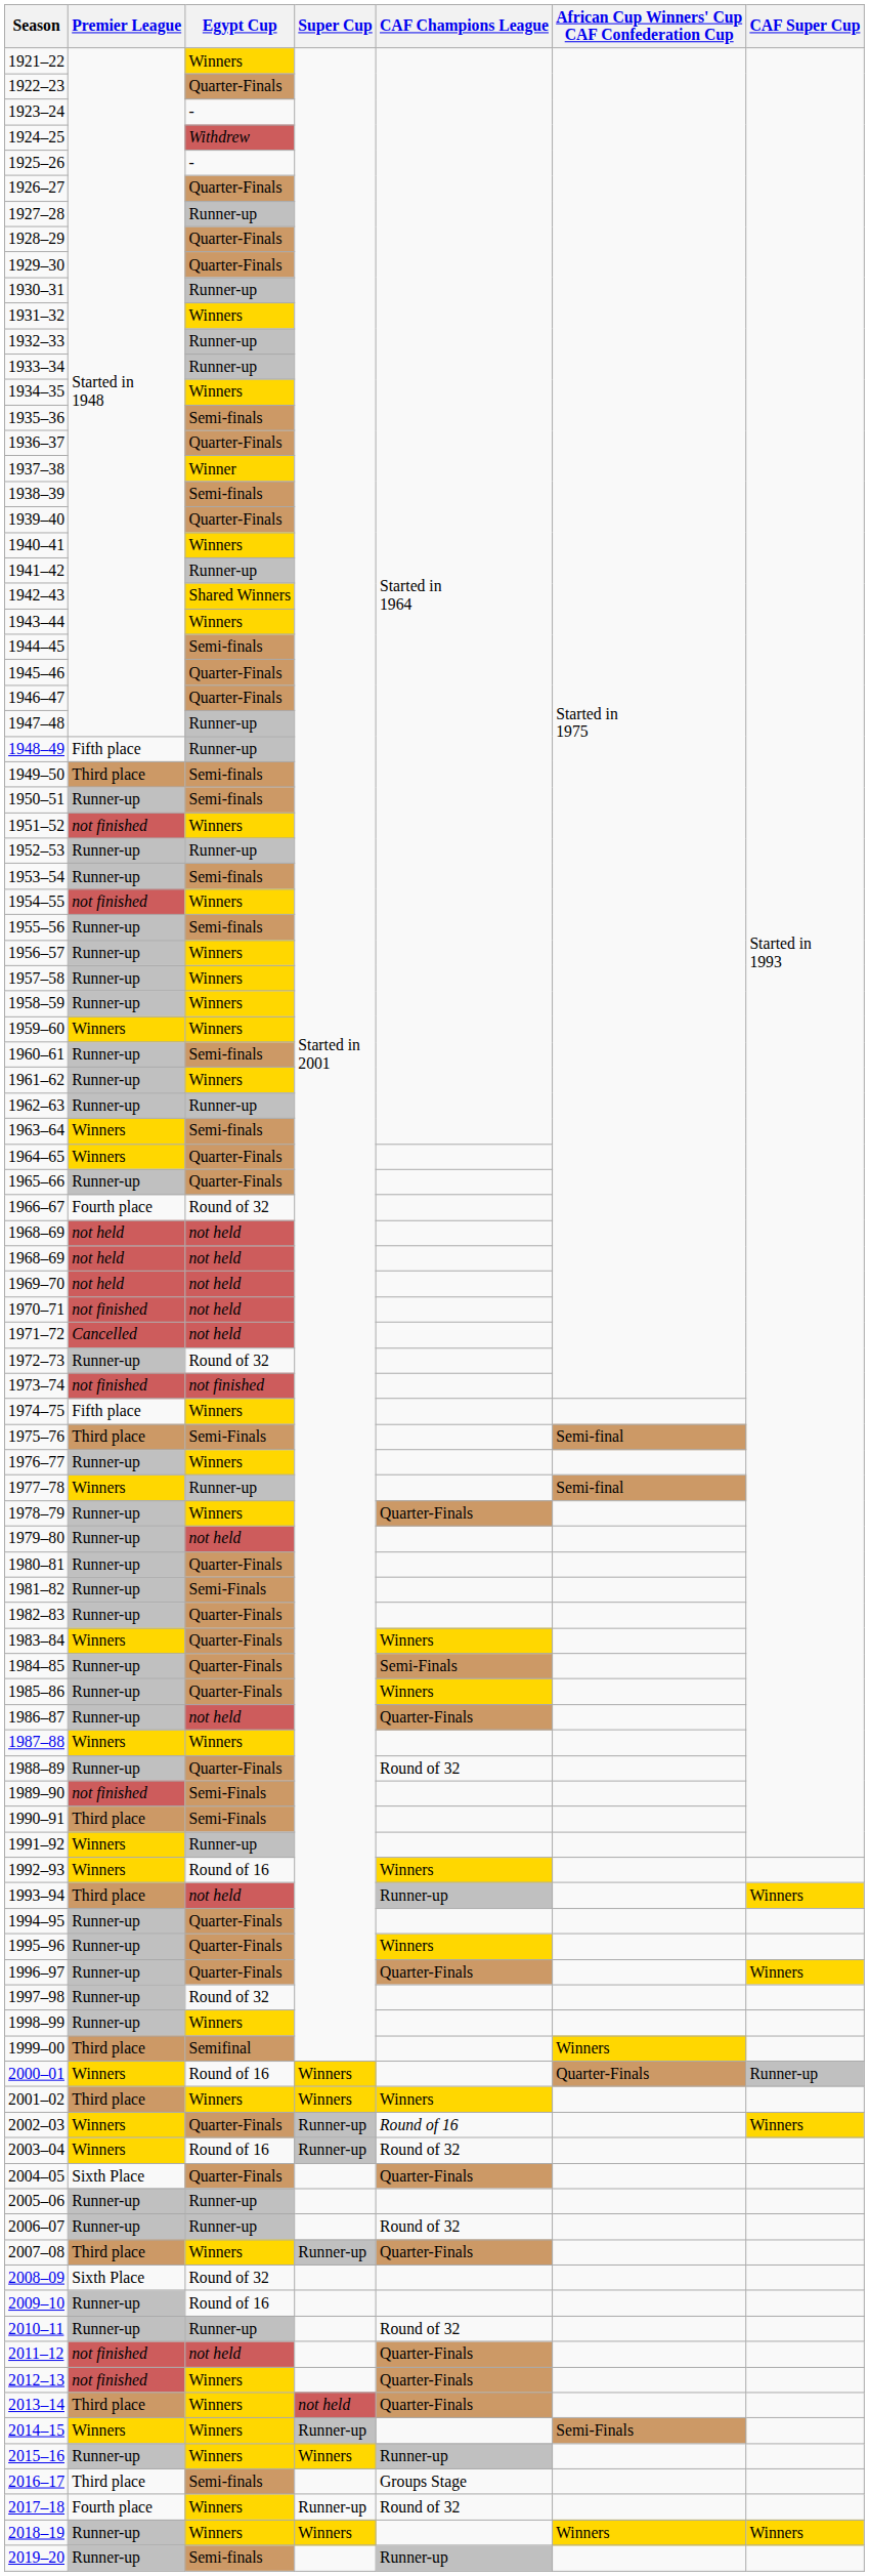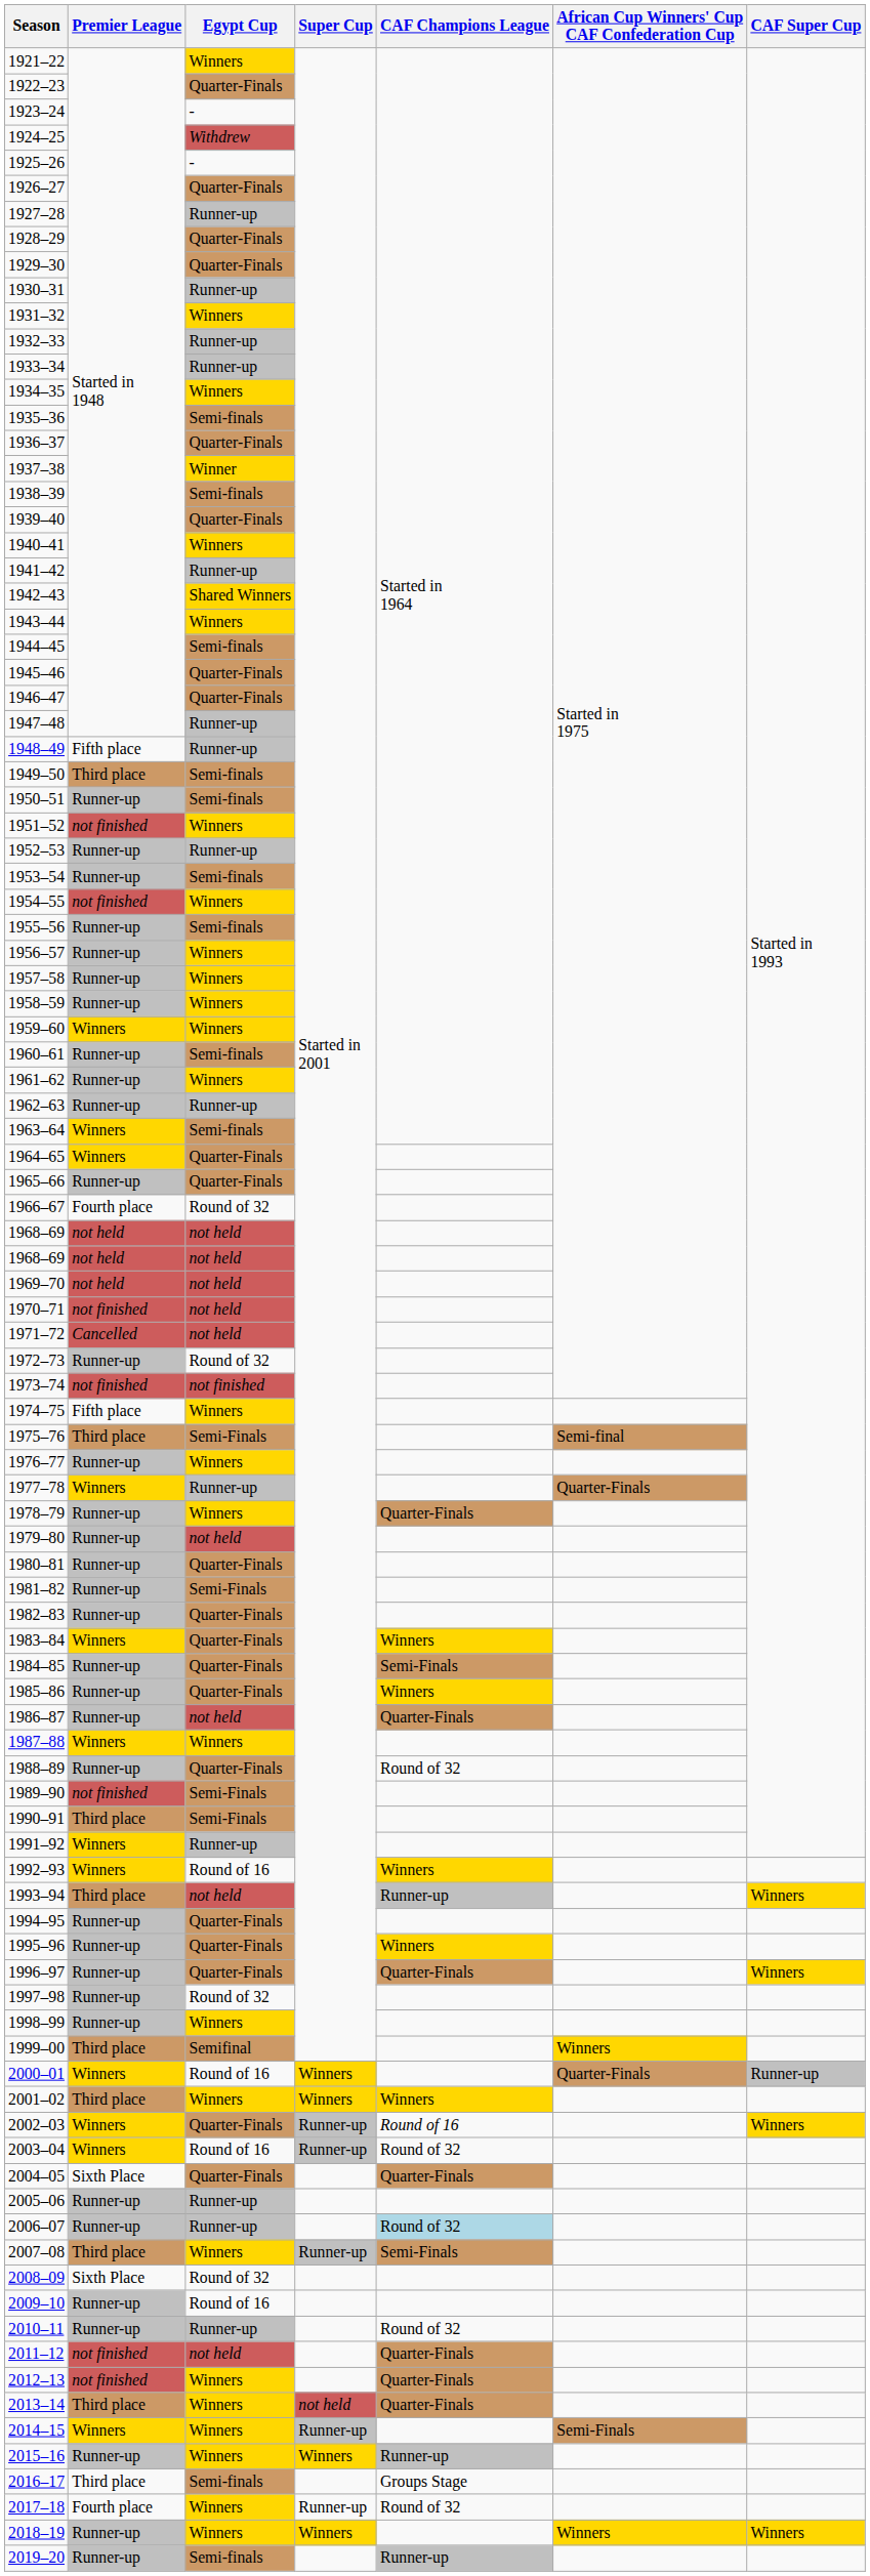1977–78 | African Cup Winners' Cup CAF Confederation Cup: Semi-final -> Quarter-Finals
2006–07 | CAF Champions League: no background -> lightblue background
2007–08 | CAF Champions League: Quarter-Finals -> Semi-Finals
